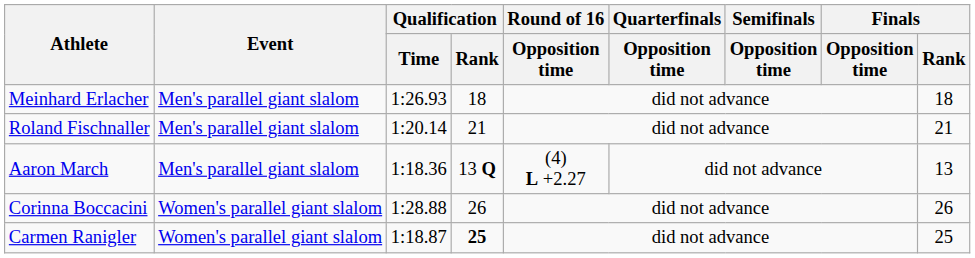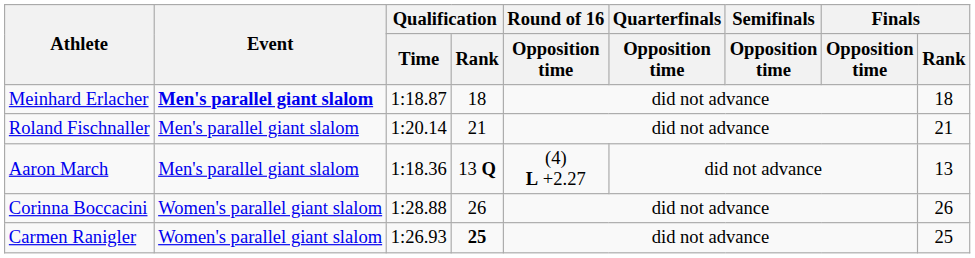Meinhard Erlacher | Event: normal -> bold
Meinhard Erlacher | Qualification / Time: 1:26.93 -> 1:18.87
Carmen Ranigler | Qualification / Time: 1:18.87 -> 1:26.93
